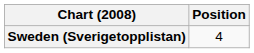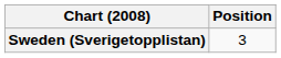Sweden (Sverigetopplistan) | Position: 4 -> 3
